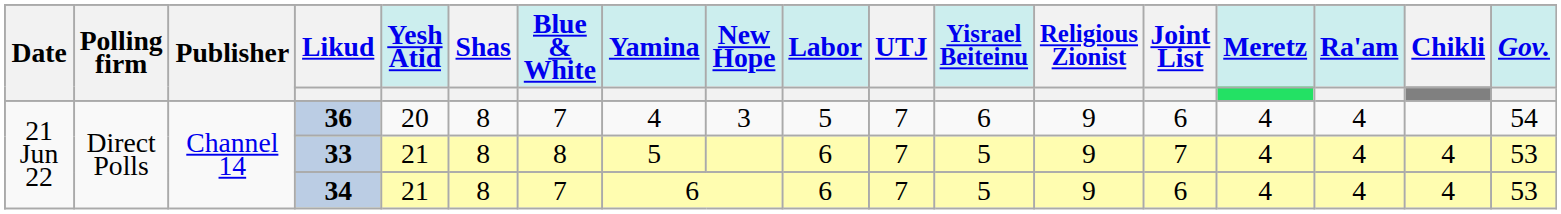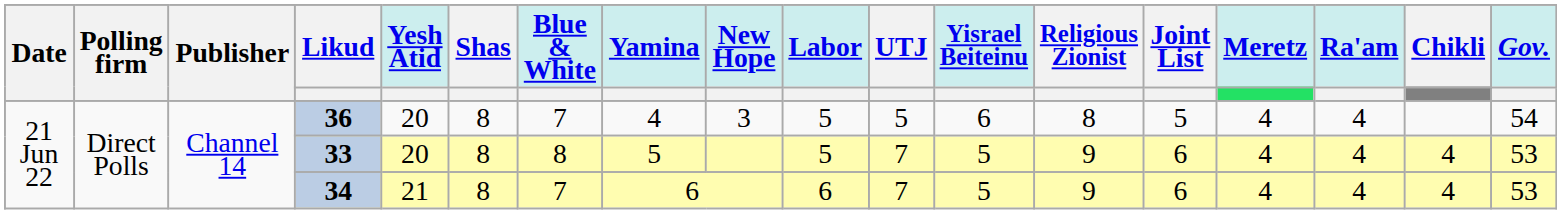36 | UTJ: 7 -> 5
36 | Religious Zionist: 9 -> 8
36 | Joint List: 6 -> 5
33 | Yesh Atid: 21 -> 20
33 | Labor: 6 -> 5
33 | Joint List: 7 -> 6
